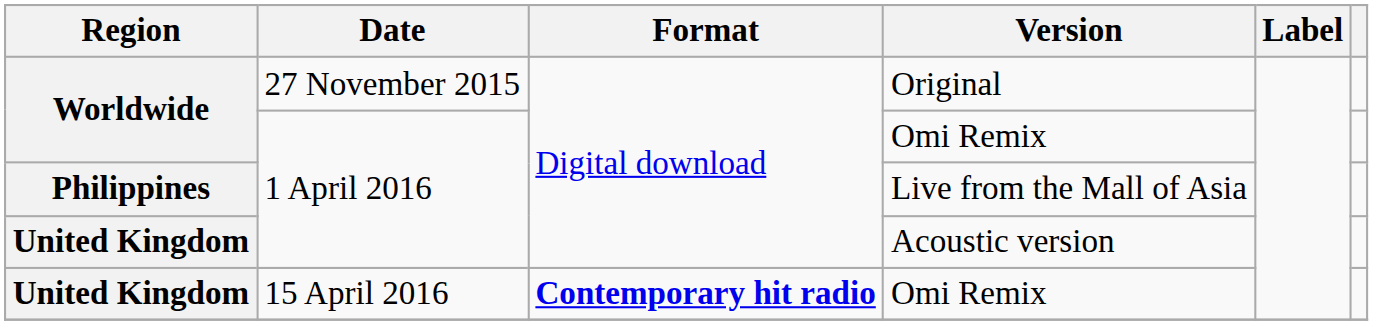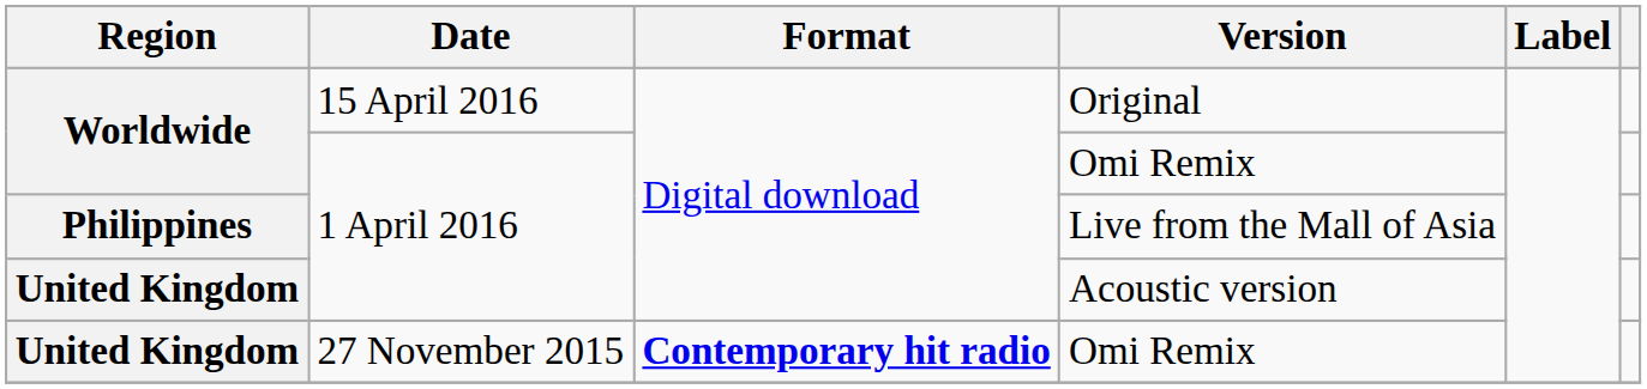Original | Date: 27 November 2015 -> 15 April 2016
United Kingdom / Omi Remix | Date: 15 April 2016 -> 27 November 2015
